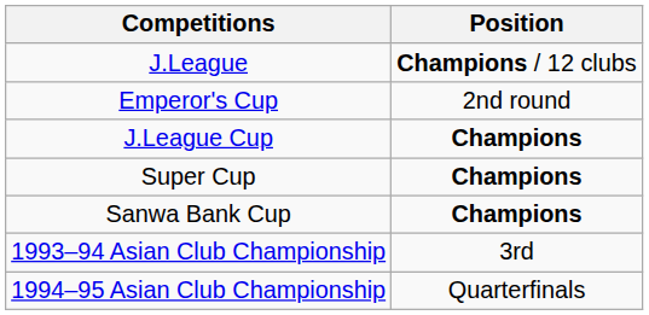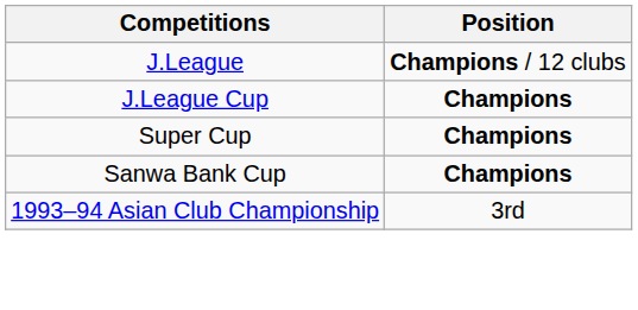- row: Emperor's Cup | 2nd round
- row: 1994–95 Asian Club Championship | Quarterfinals
